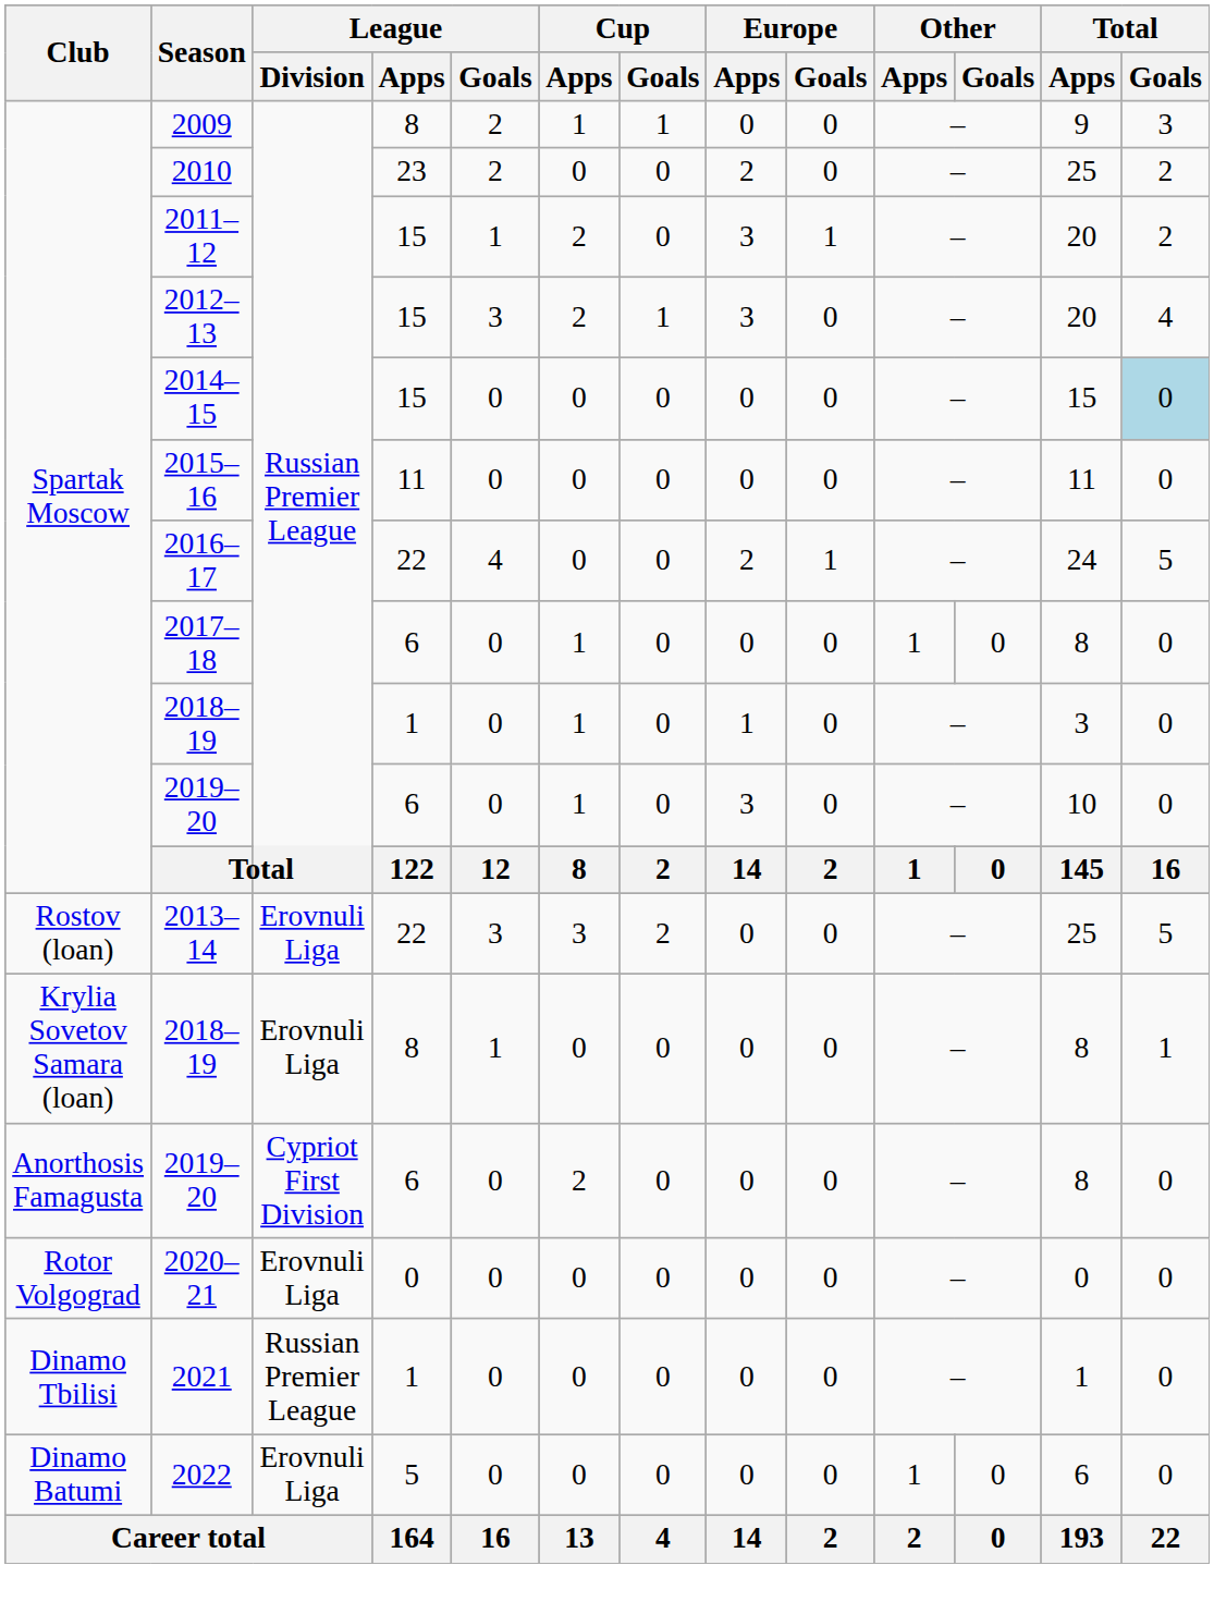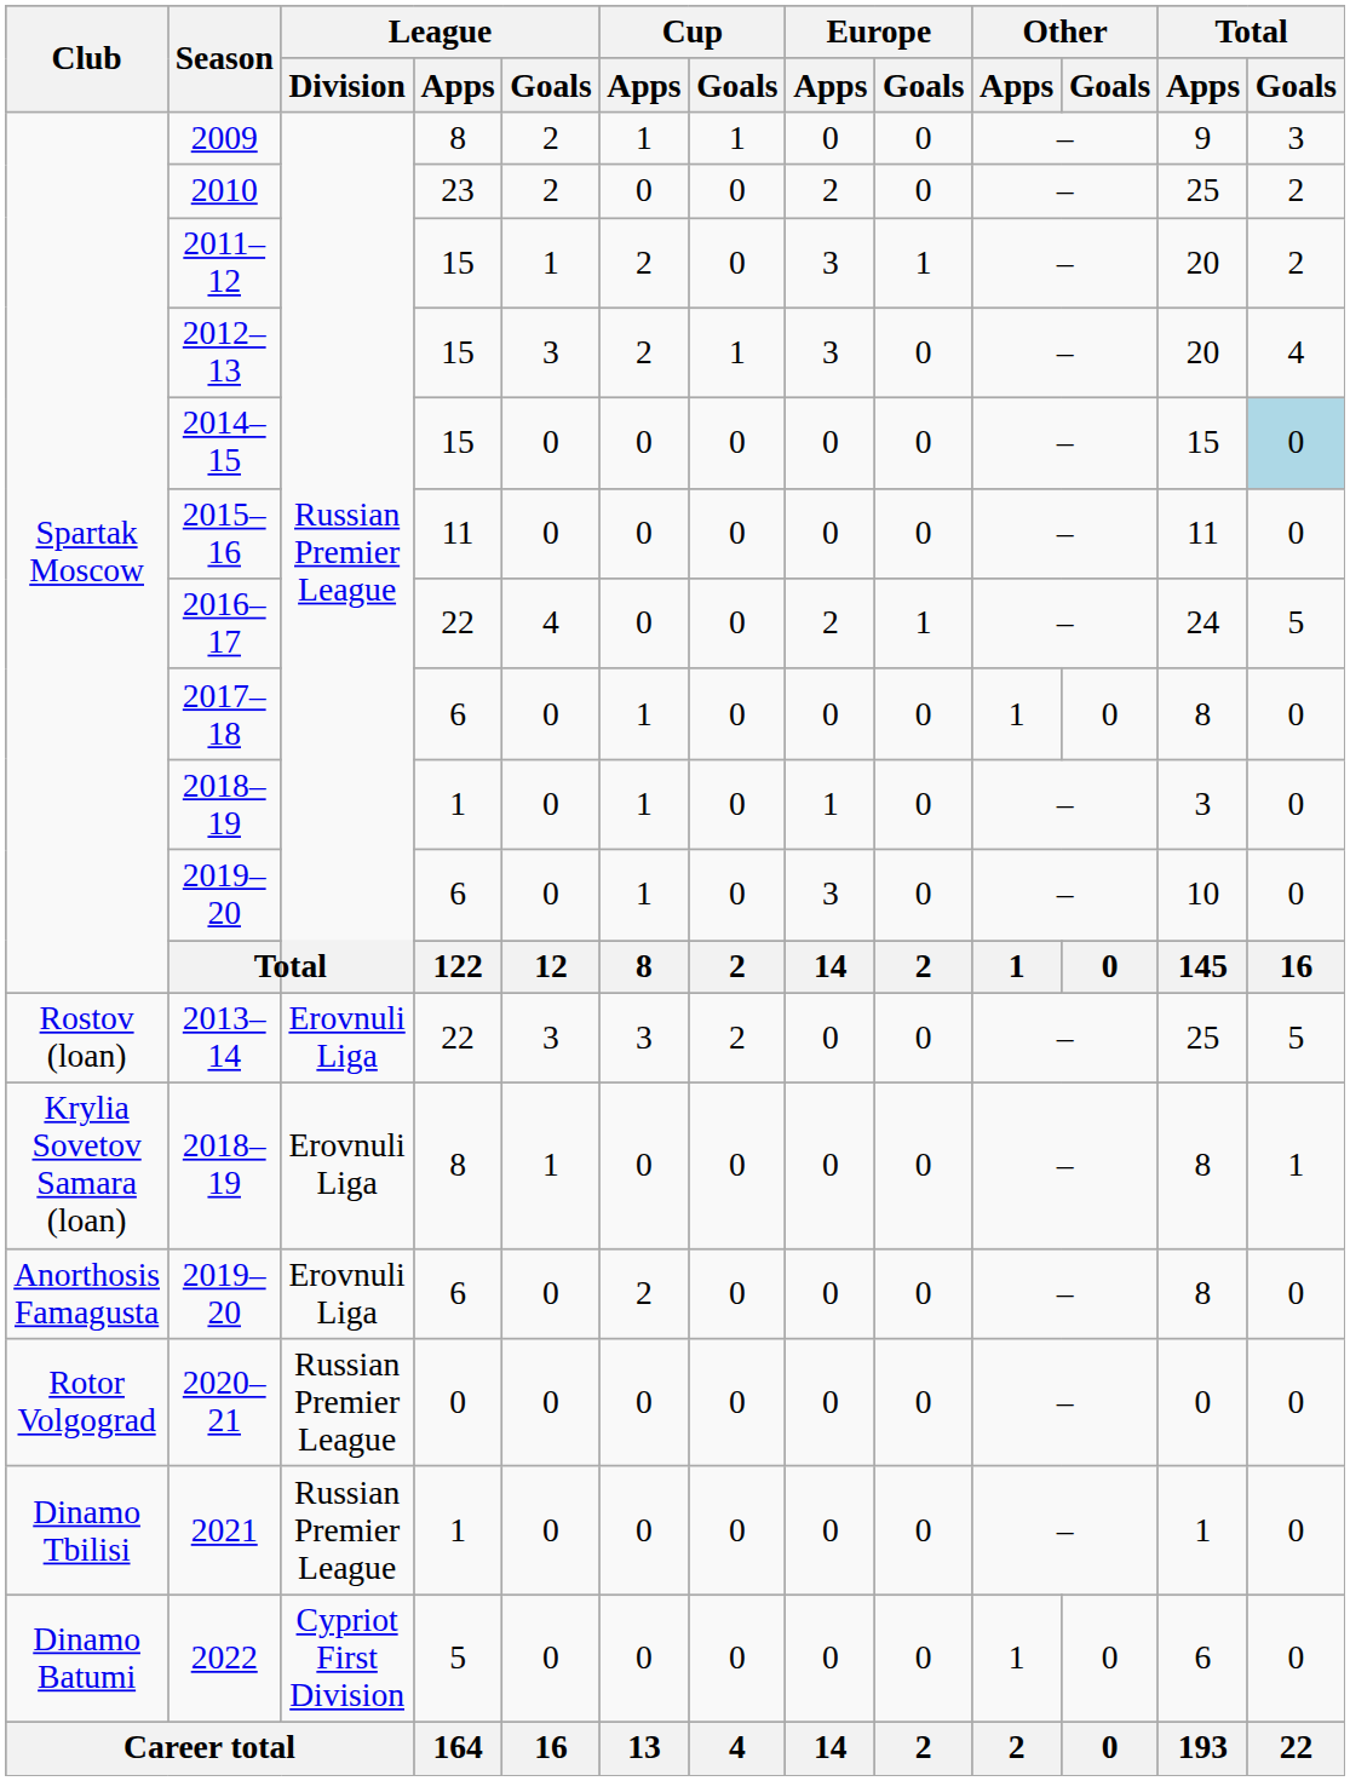Anorthosis Famagusta / 2019–20 | League / Division: Cypriot First Division -> Erovnuli Liga
2020–21 | League / Division: Erovnuli Liga -> Russian Premier League
2022 | League / Division: Erovnuli Liga -> Cypriot First Division
